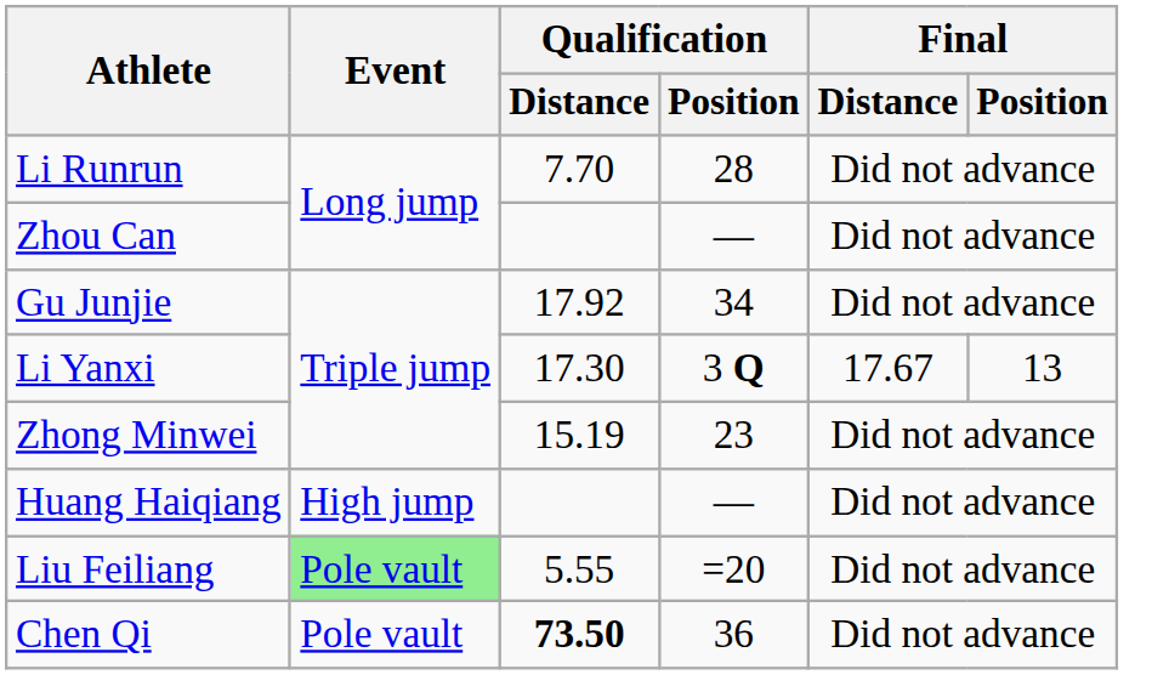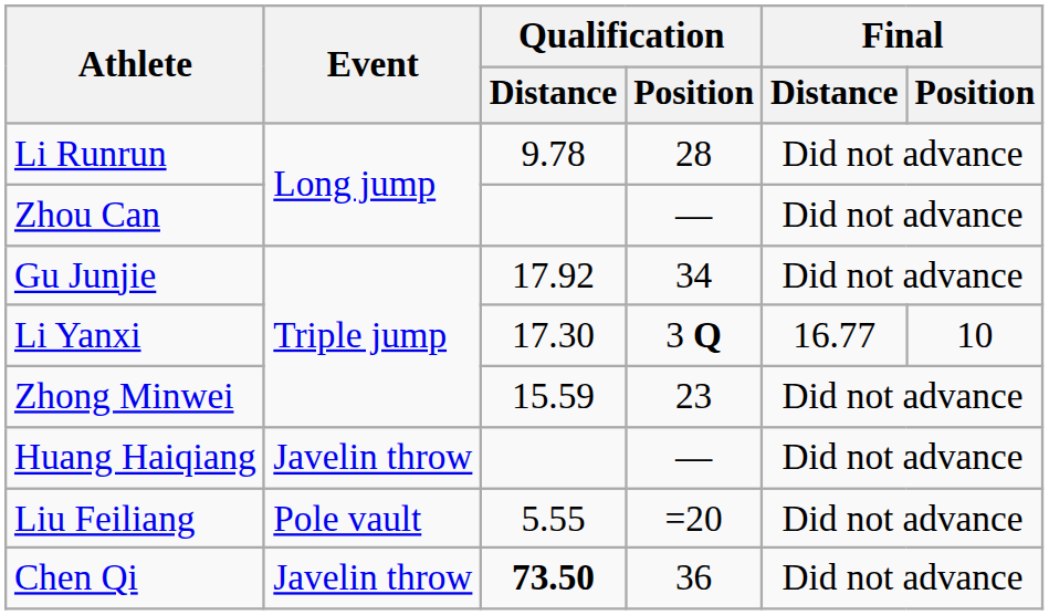Li Runrun | Qualification / Distance: 7.70 -> 9.78
Li Yanxi | Final / Distance: 17.67 -> 16.77
Li Yanxi | Final / Position: 13 -> 10
Zhong Minwei | Qualification / Distance: 15.19 -> 15.59
Huang Haiqiang | Event: High jump -> Javelin throw
Liu Feiliang | Event: lightgreen background -> no background
Chen Qi | Event: Pole vault -> Javelin throw
